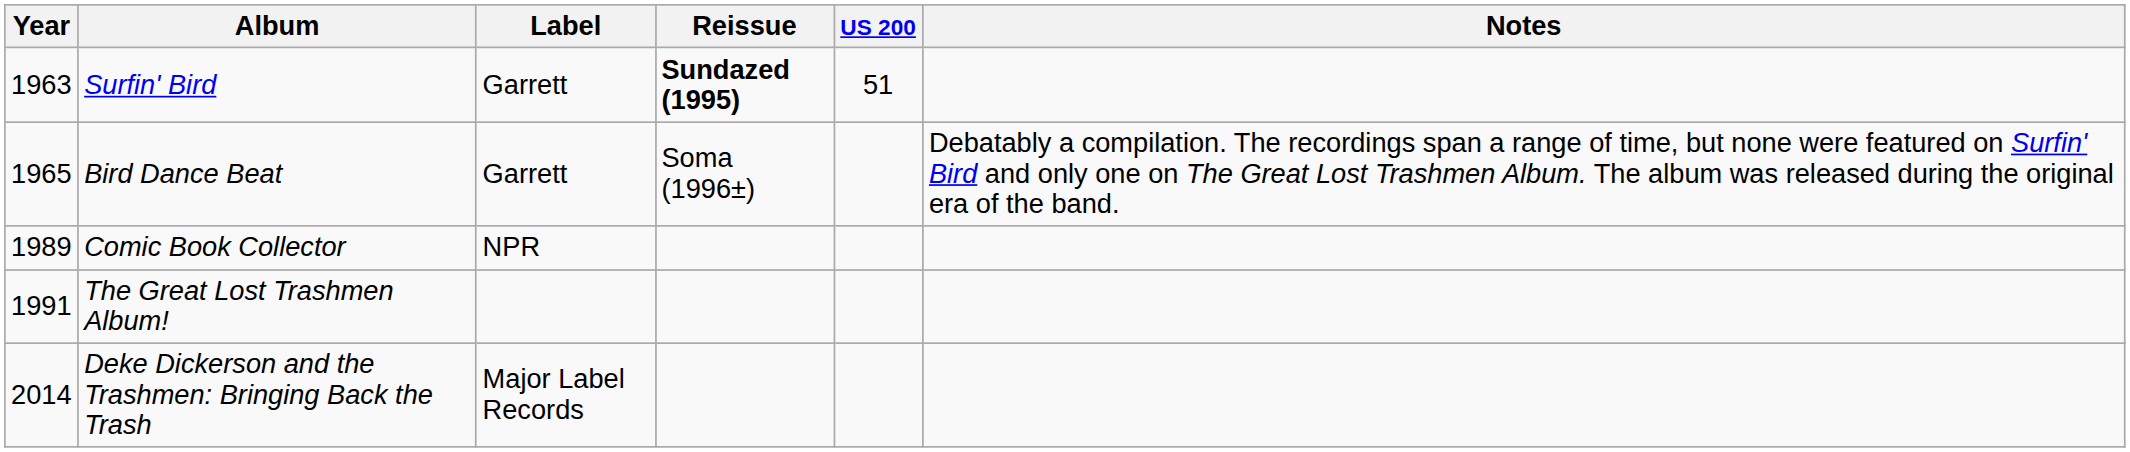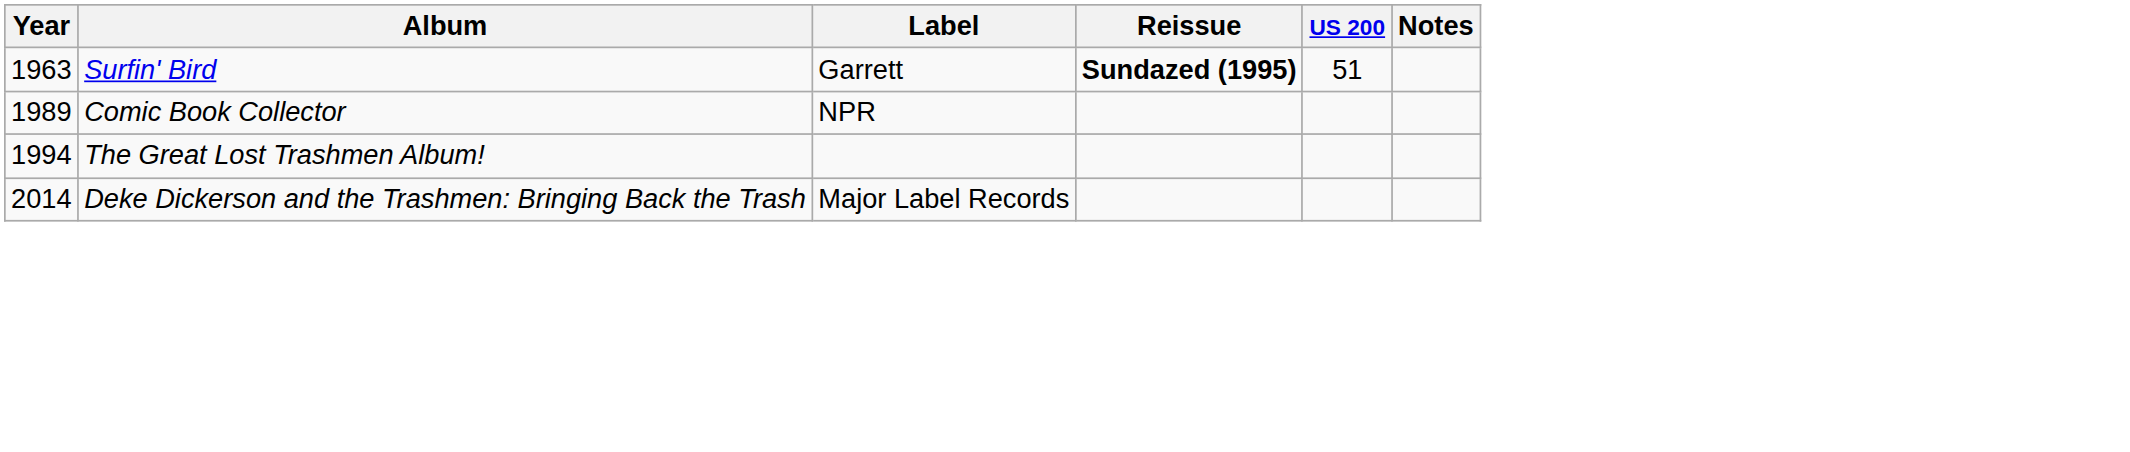- row: 1965 | Bird Dance Beat | Garrett | Soma (1996±) | Debatably a compilation. The recordings span a range of time, but none were featured on Surfin' Bird and only one on The Great Lost Trashmen Album. The album was released during the original era of the band.
The Great Lost Trashmen Album! | Year: 1991 -> 1994
